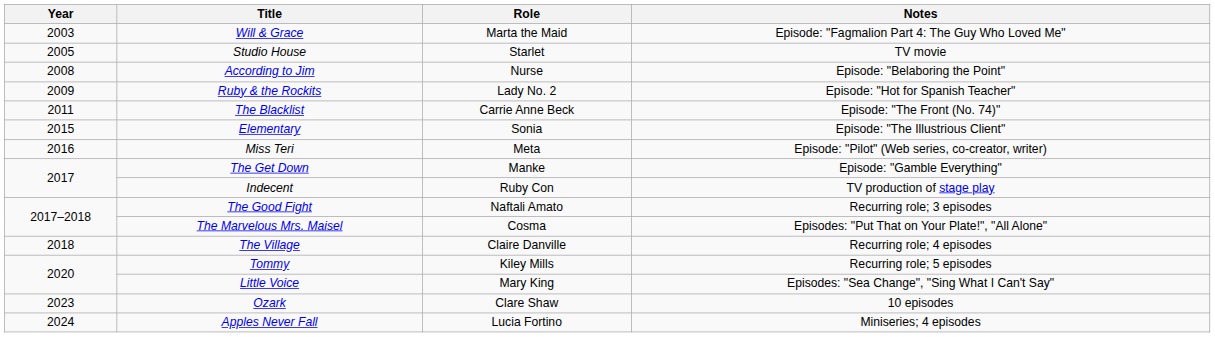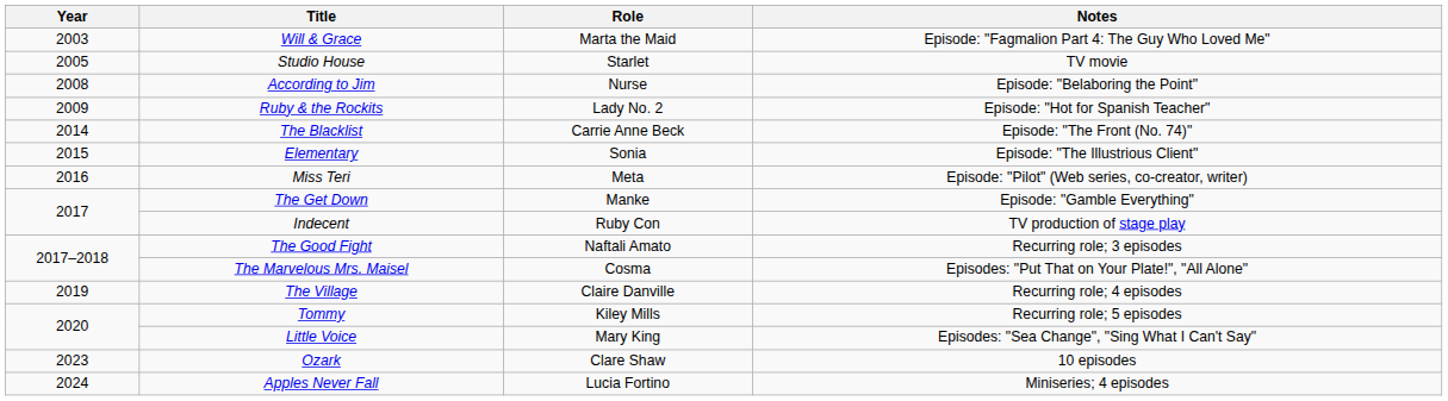The Blacklist | Year: 2011 -> 2014
The Village | Year: 2018 -> 2019
